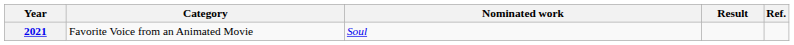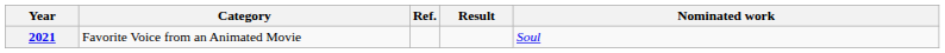columns swapped: Nominated work <-> Ref.
